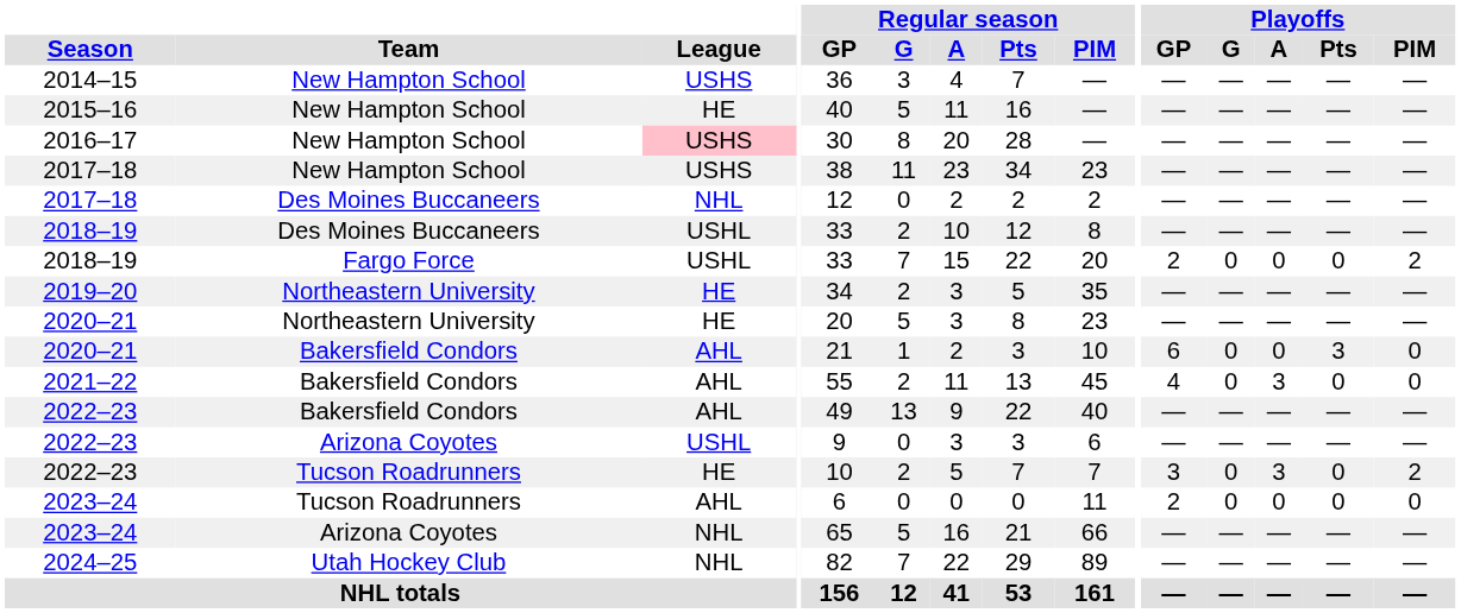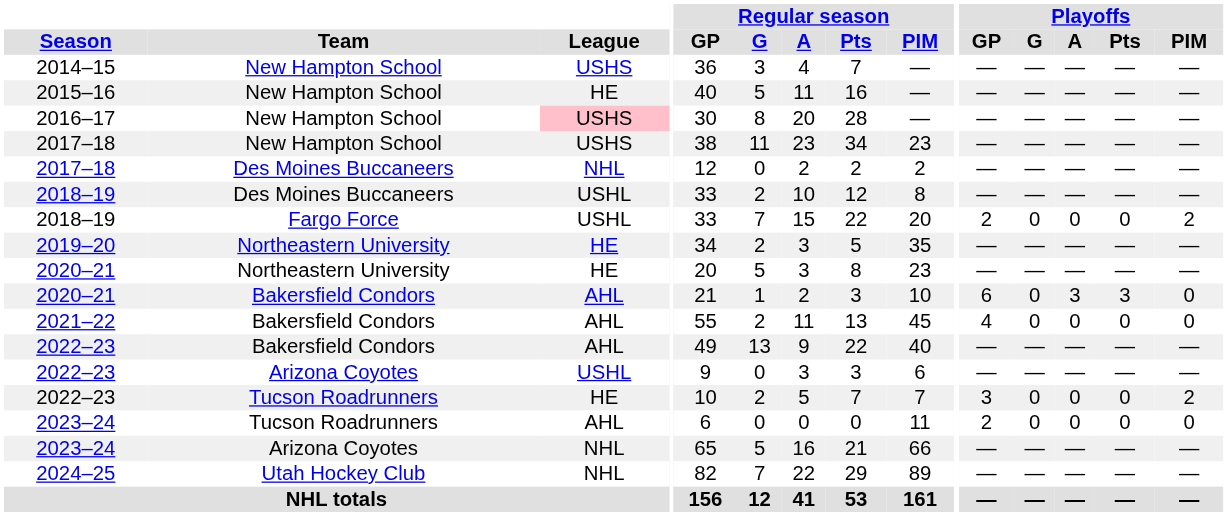2020–21 / Bakersfield Condors | Playoffs / A: 0 -> 3
2021–22 | Playoffs / A: 3 -> 0
2022–23 / Tucson Roadrunners | Playoffs / A: 3 -> 0
